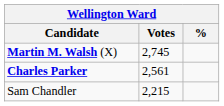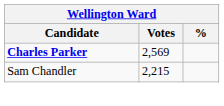- row: Martin M. Walsh (X) | 2,745
Charles Parker | Votes: 2,561 -> 2,569
